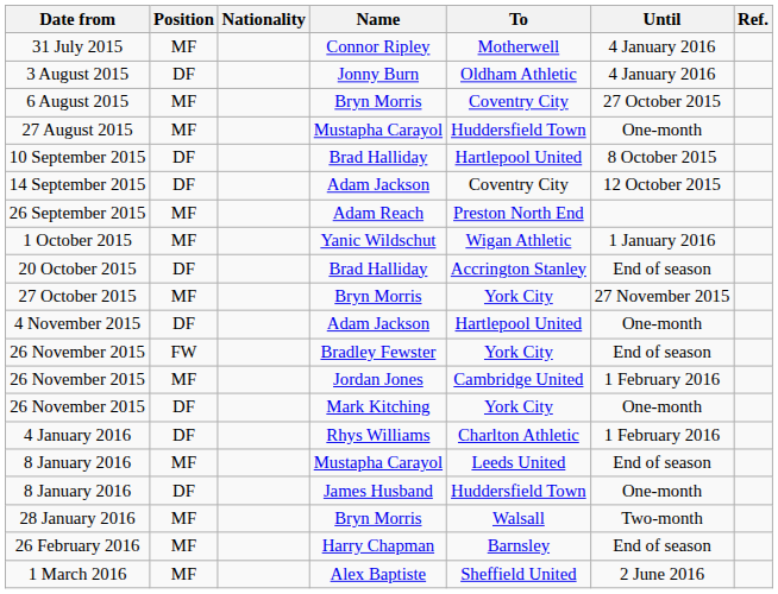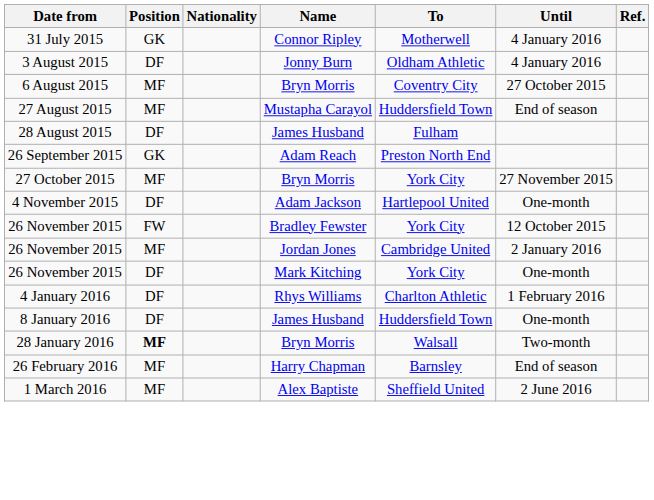31 July 2015 | Position: MF -> GK
27 August 2015 | Until: One-month -> End of season
+ row: 28 August 2015 | DF | James Husband | Fulham
- row: 10 September 2015 | DF | Brad Halliday | Hartlepool United | 8 October 2015
- row: 14 September 2015 | DF | Adam Jackson | Coventry City | 12 October 2015
26 September 2015 | Position: MF -> GK
- row: 1 October 2015 | MF | Yanic Wildschut | Wigan Athletic | 1 January 2016
- row: 20 October 2015 | DF | Brad Halliday | Accrington Stanley | End of season
26 November 2015 / Bradley Fewster | Until: End of season -> 12 October 2015
26 November 2015 / Jordan Jones | Until: 1 February 2016 -> 2 January 2016
- row: 8 January 2016 | MF | Mustapha Carayol | Leeds United | End of season
28 January 2016 | Position: normal -> bold
